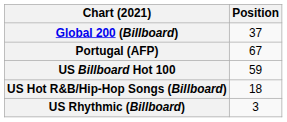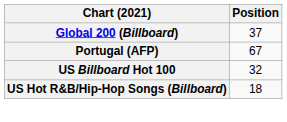US Billboard Hot 100 | Position: 59 -> 32
- row: US Rhythmic (Billboard) | 3
